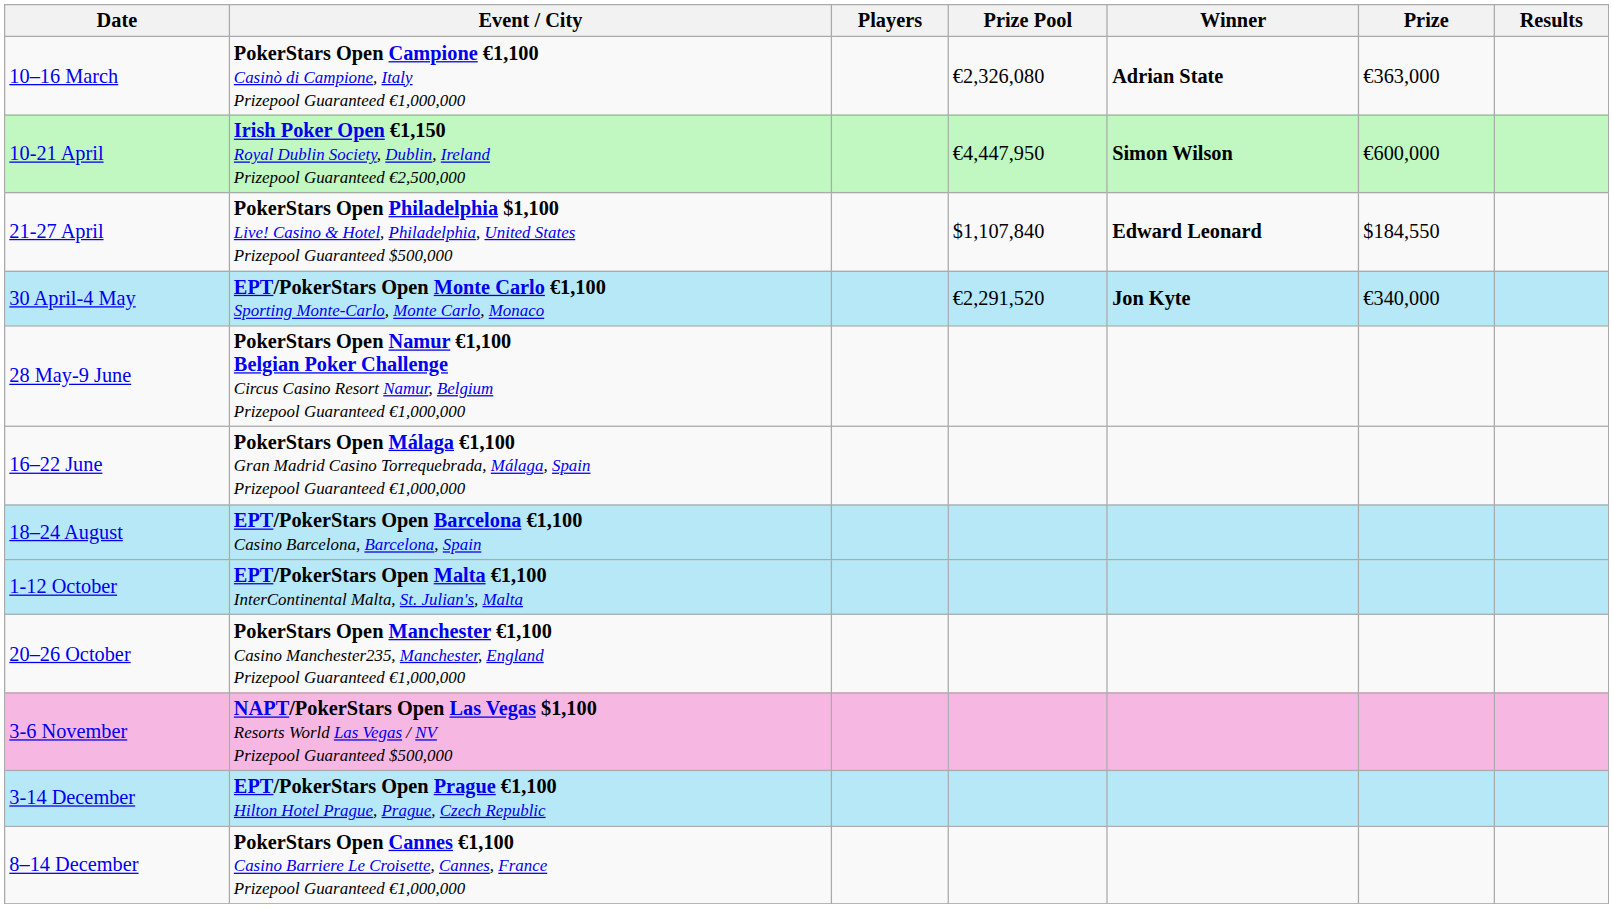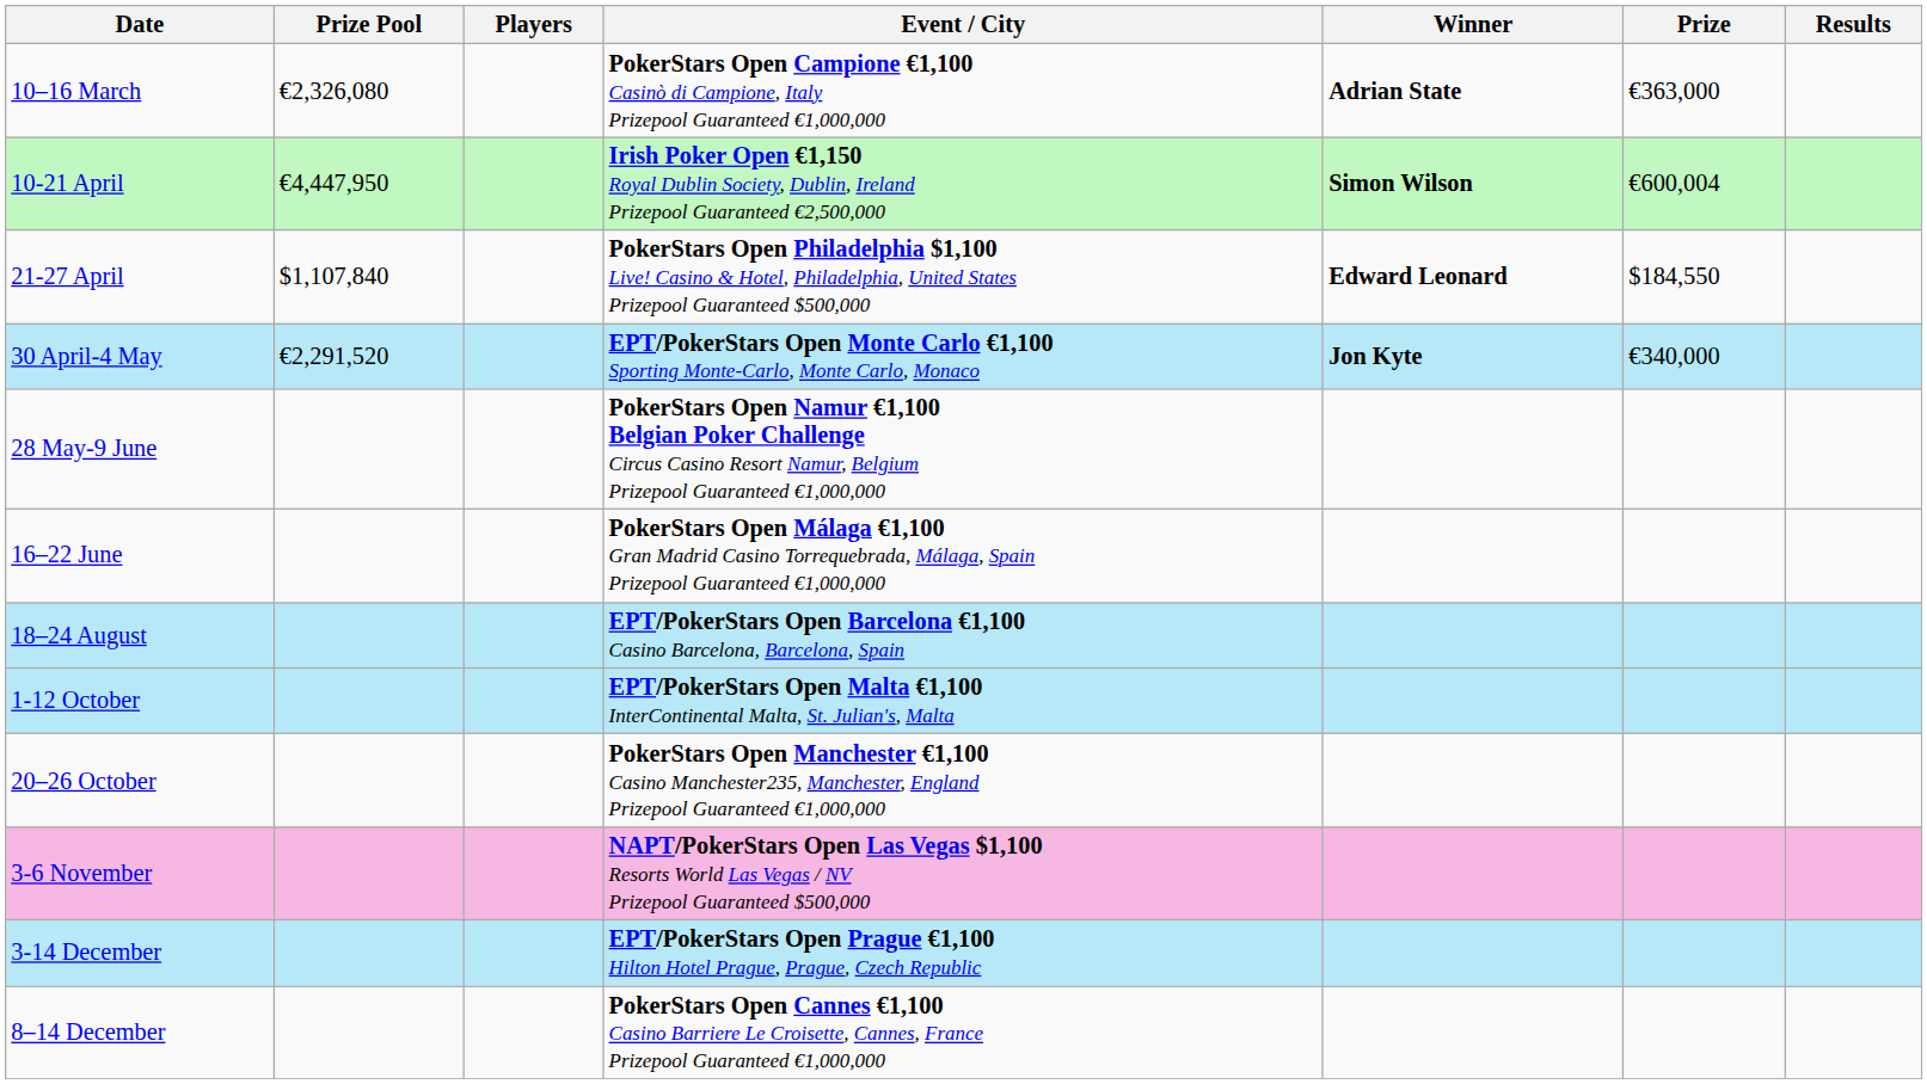columns swapped: Event / City <-> Prize Pool
10-21 April | Prize: €600,000 -> €600,004
